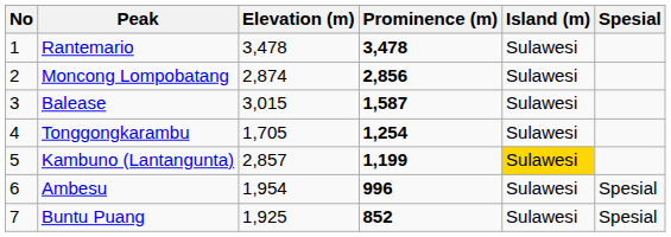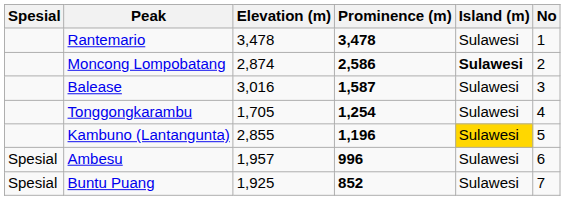columns swapped: No <-> Spesial
Moncong Lompobatang | Prominence (m): 2,856 -> 2,586
Moncong Lompobatang | Island (m): normal -> bold
Balease | Elevation (m): 3,015 -> 3,016
Kambuno (Lantangunta) | Elevation (m): 2,857 -> 2,855
Kambuno (Lantangunta) | Prominence (m): 1,199 -> 1,196
Ambesu | Elevation (m): 1,954 -> 1,957
